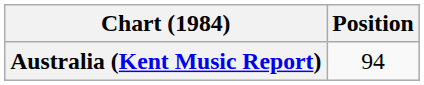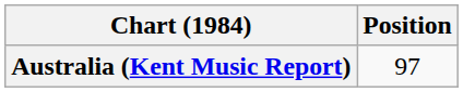Australia (Kent Music Report) | Position: 94 -> 97
